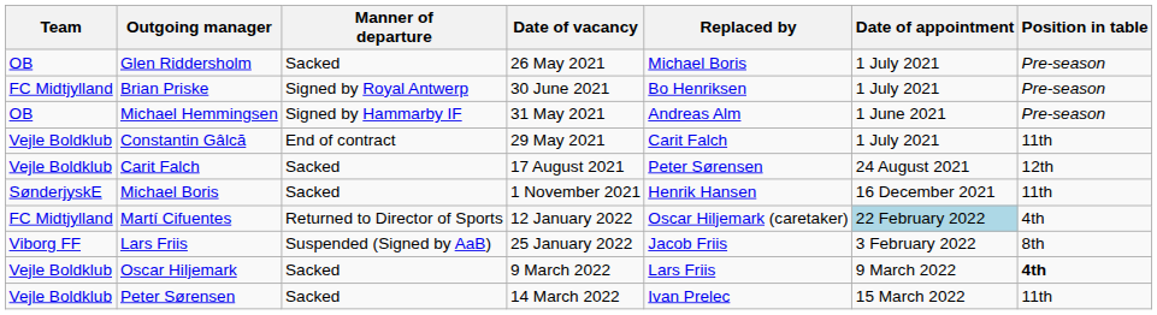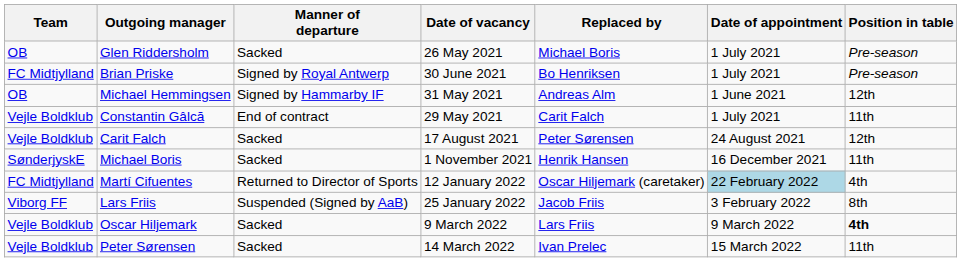Michael Hemmingsen | Position in table: Pre-season -> 12th
